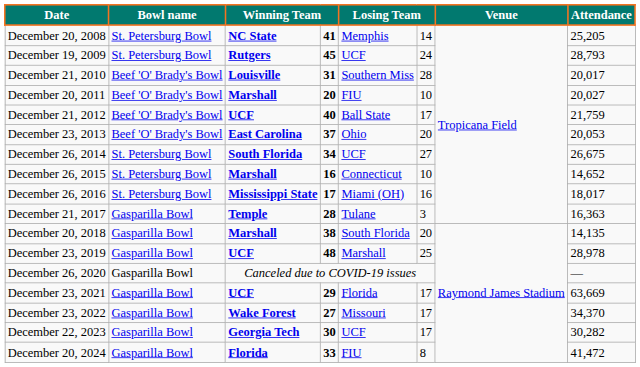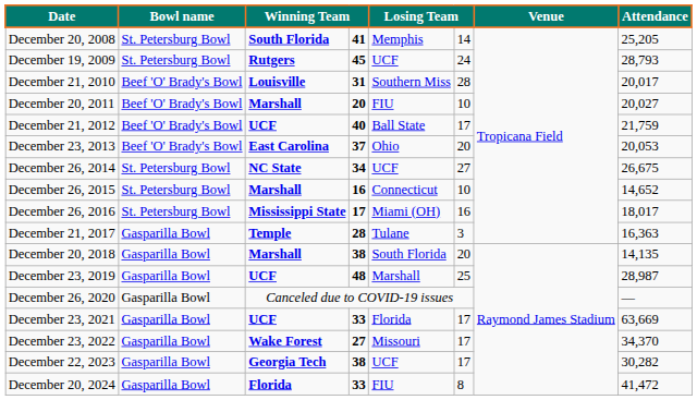December 20, 2008 | column 3: NC State -> South Florida
December 26, 2014 | column 3: South Florida -> NC State
December 23, 2019 | Attendance: 28,978 -> 28,987
December 23, 2021 | column 4: 29 -> 33
December 22, 2023 | column 4: 30 -> 38
